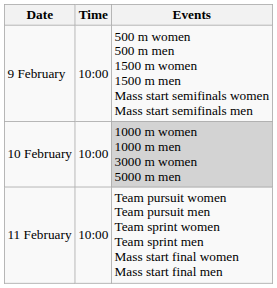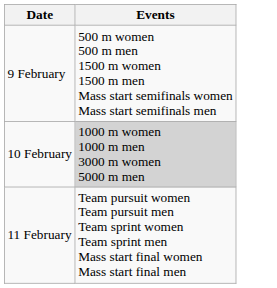- column: Time | 10:00 | 10:00 | 10:00
